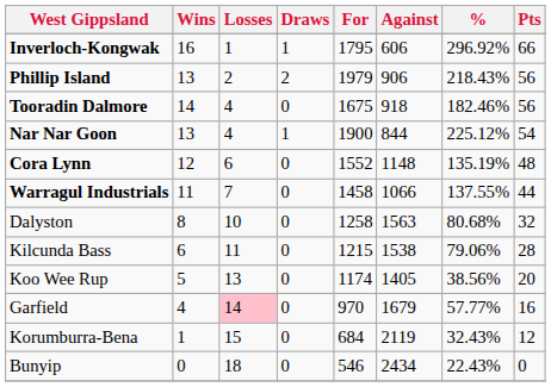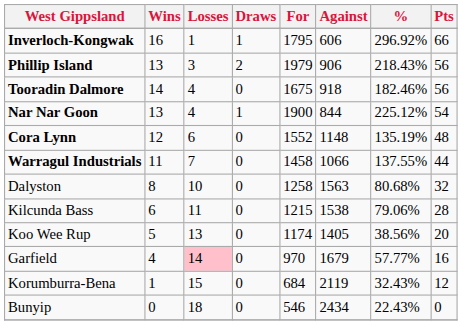Phillip Island | Losses: 2 -> 3
